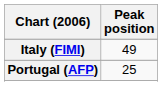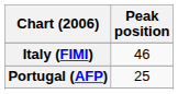Italy (FIMI) | Peak position: 49 -> 46
